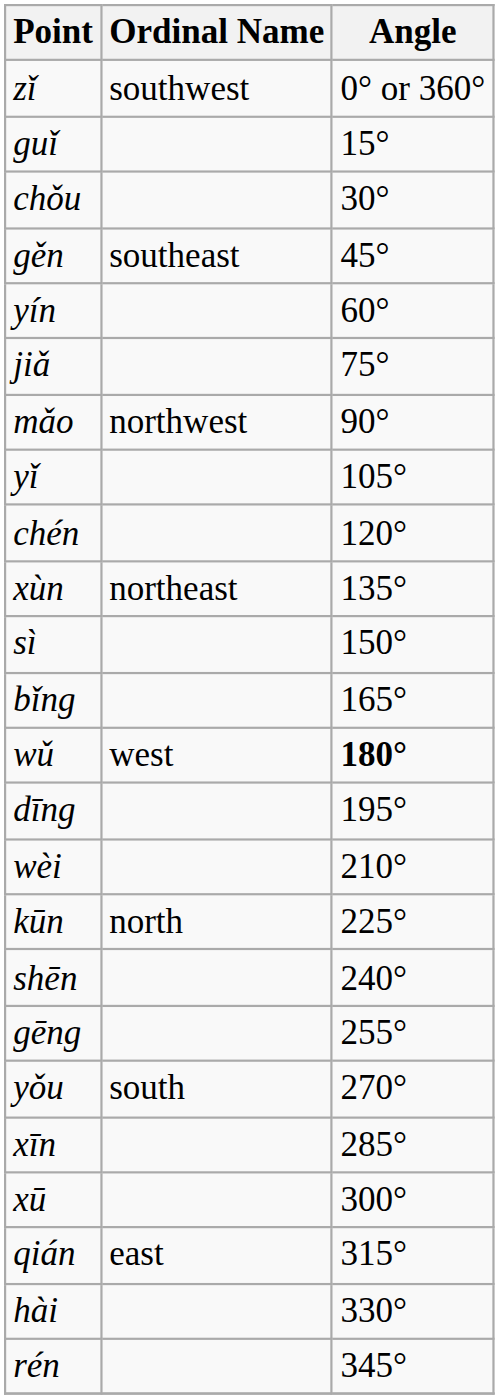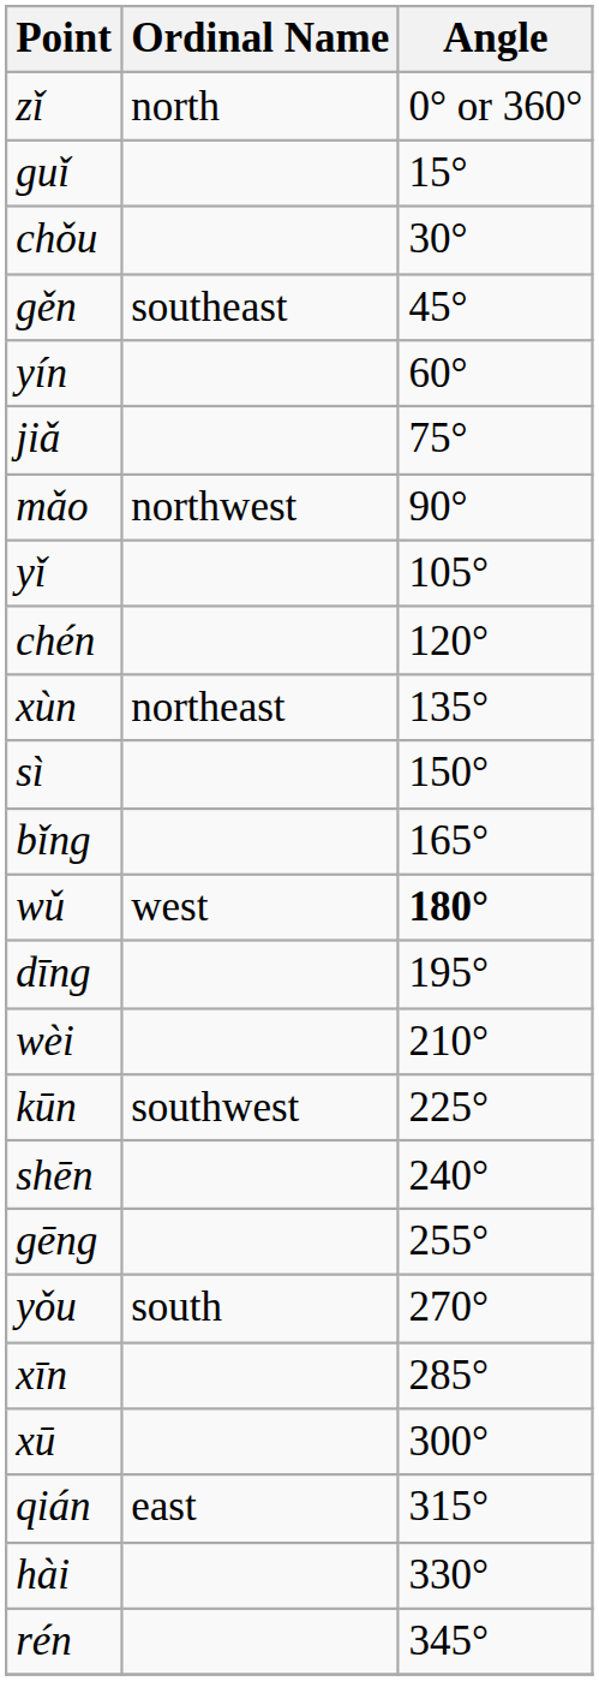zǐ | Ordinal Name: southwest -> north
kūn | Ordinal Name: north -> southwest
